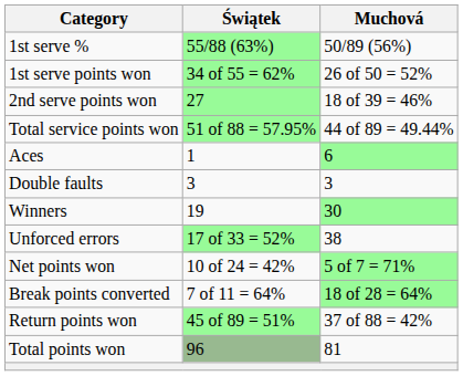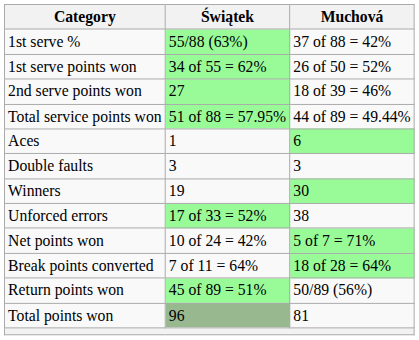1st serve % | Muchová: 50/89 (56%) -> 37 of 88 = 42%
Return points won | Muchová: 37 of 88 = 42% -> 50/89 (56%)
